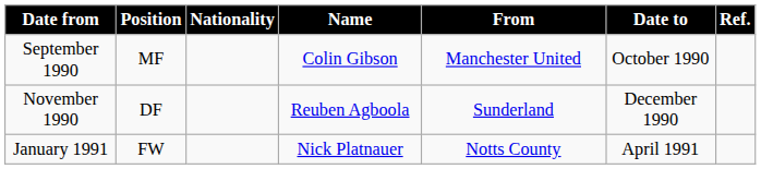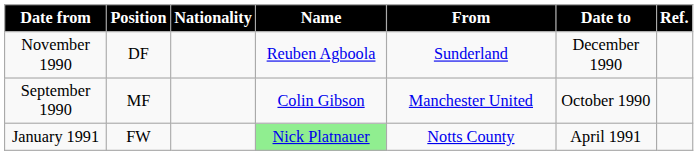rows swapped: September 1990 <-> November 1990
January 1991 | Name: no background -> lightgreen background
